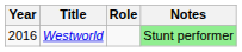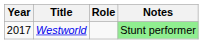Westworld | Year: 2016 -> 2017
